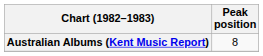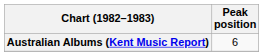Australian Albums (Kent Music Report) | Peak position: 8 -> 6
